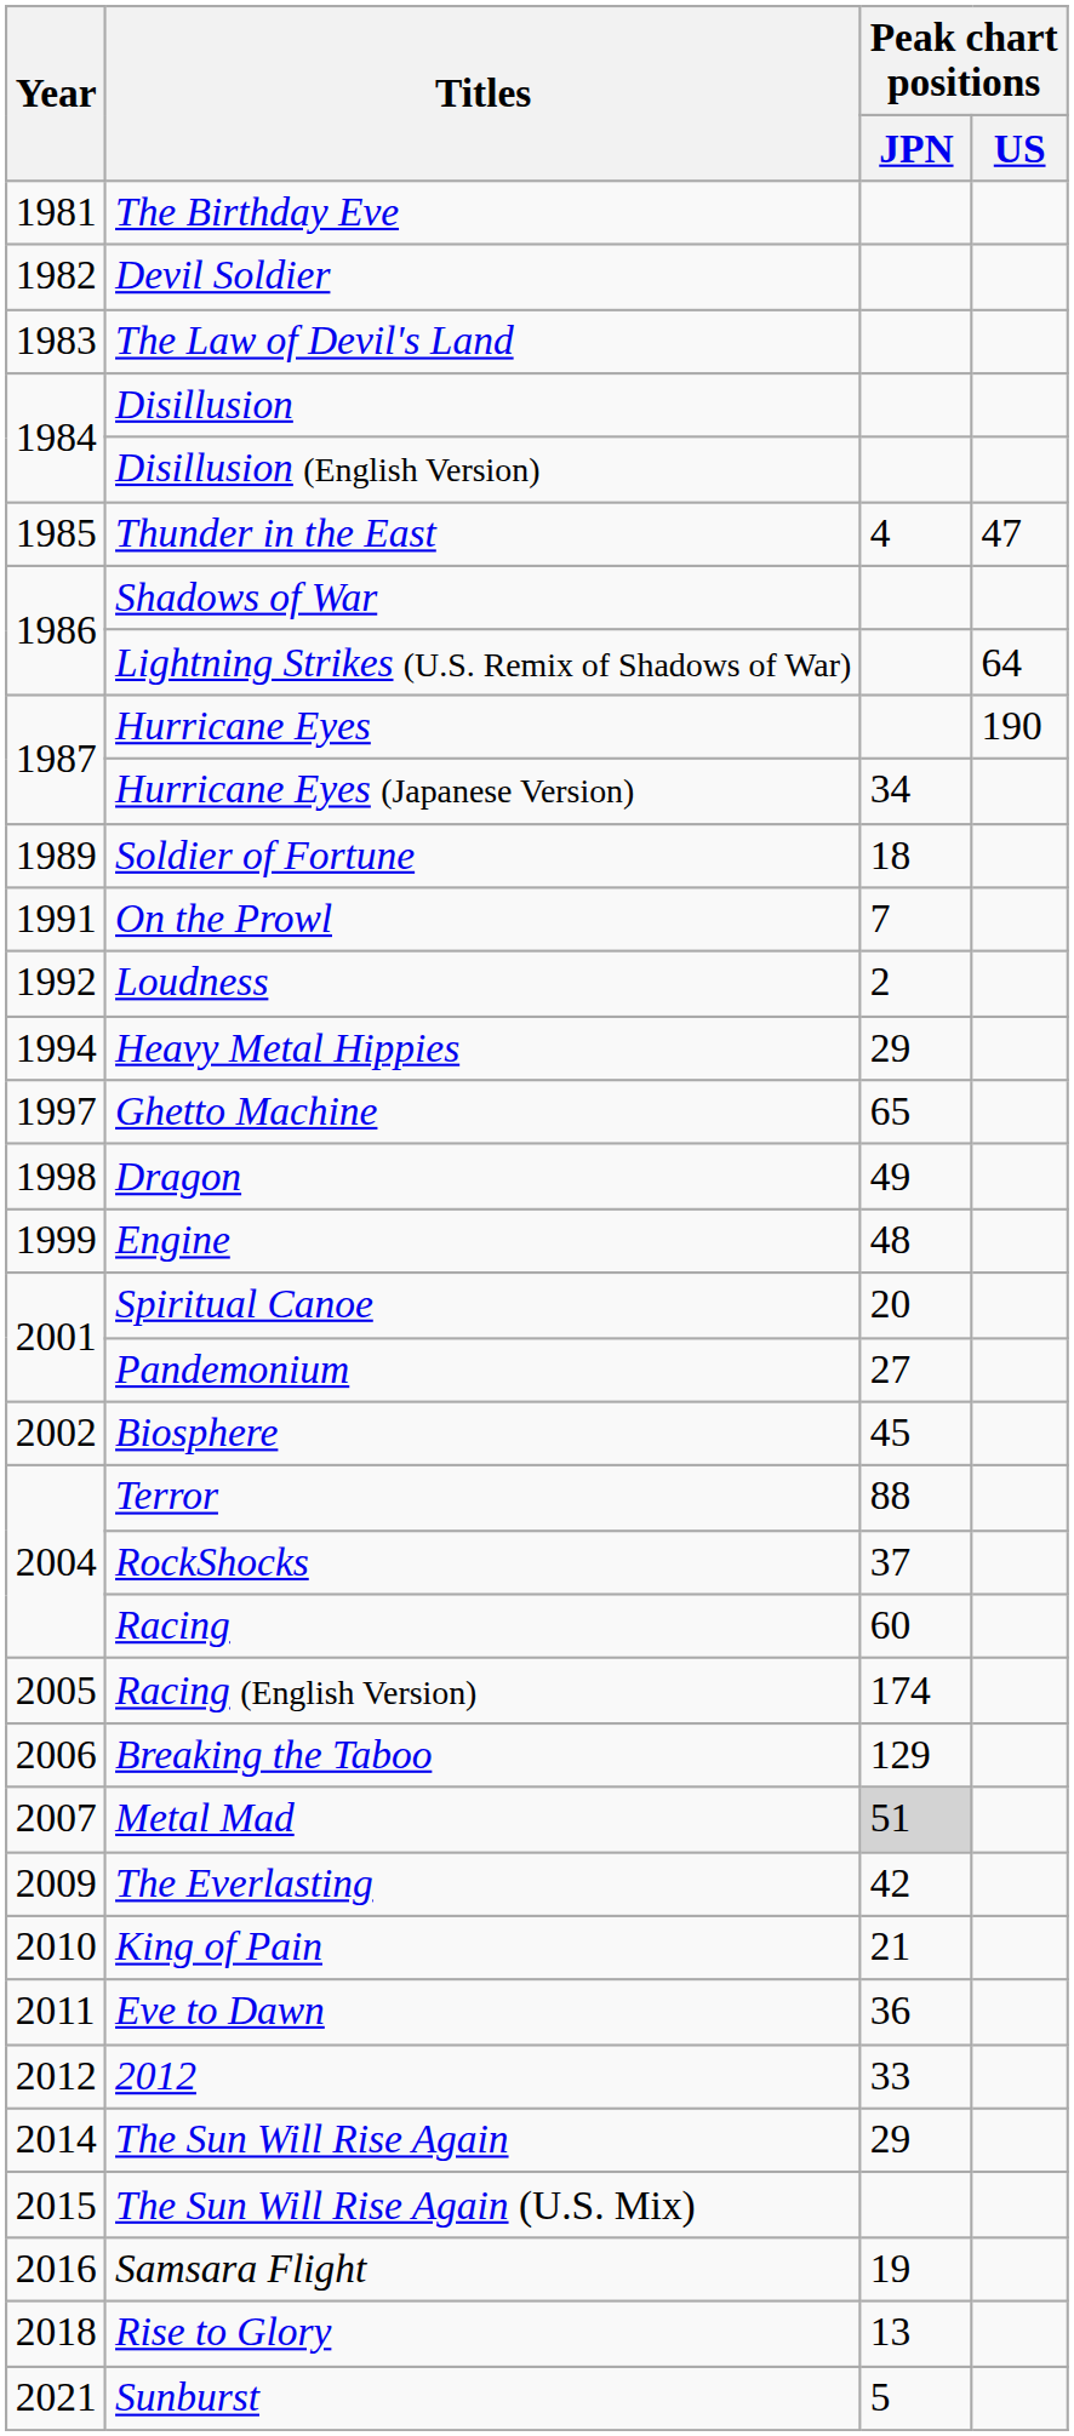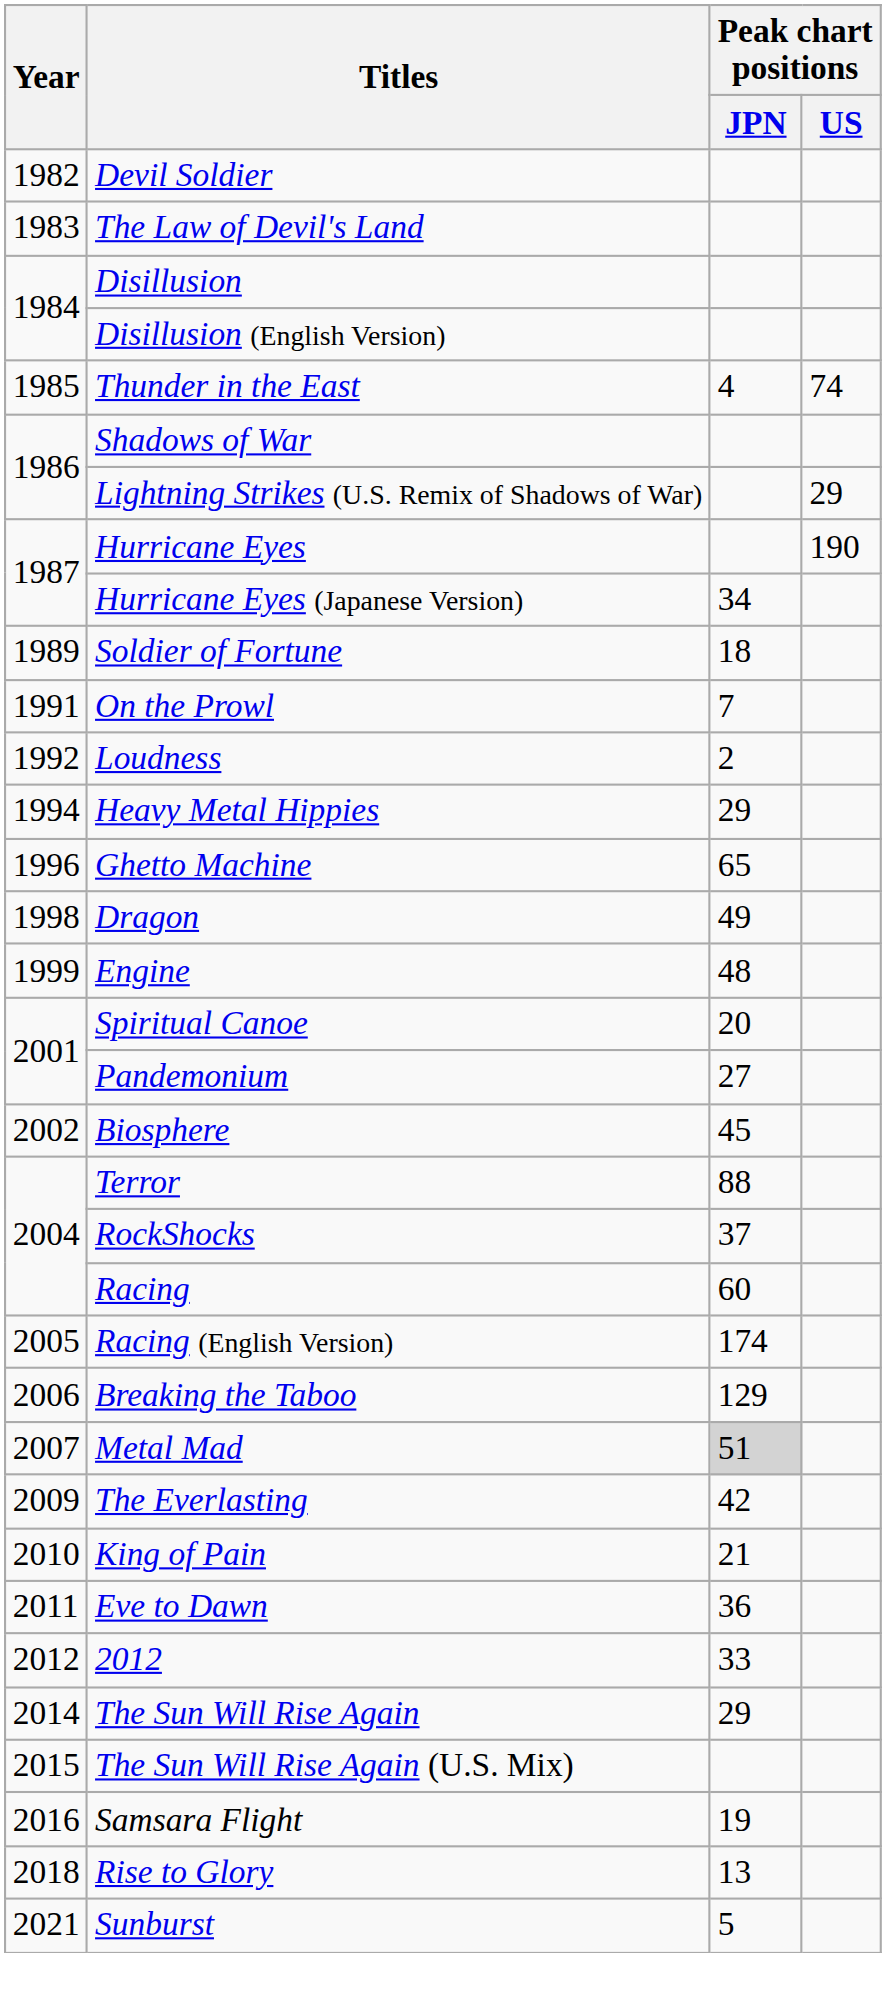- row: 1981 | The Birthday Eve
Thunder in the East | Peak chart positions / US: 47 -> 74
Lightning Strikes (U.S. Remix of Shadows of War) | Peak chart positions / US: 64 -> 29
Ghetto Machine | Year: 1997 -> 1996
